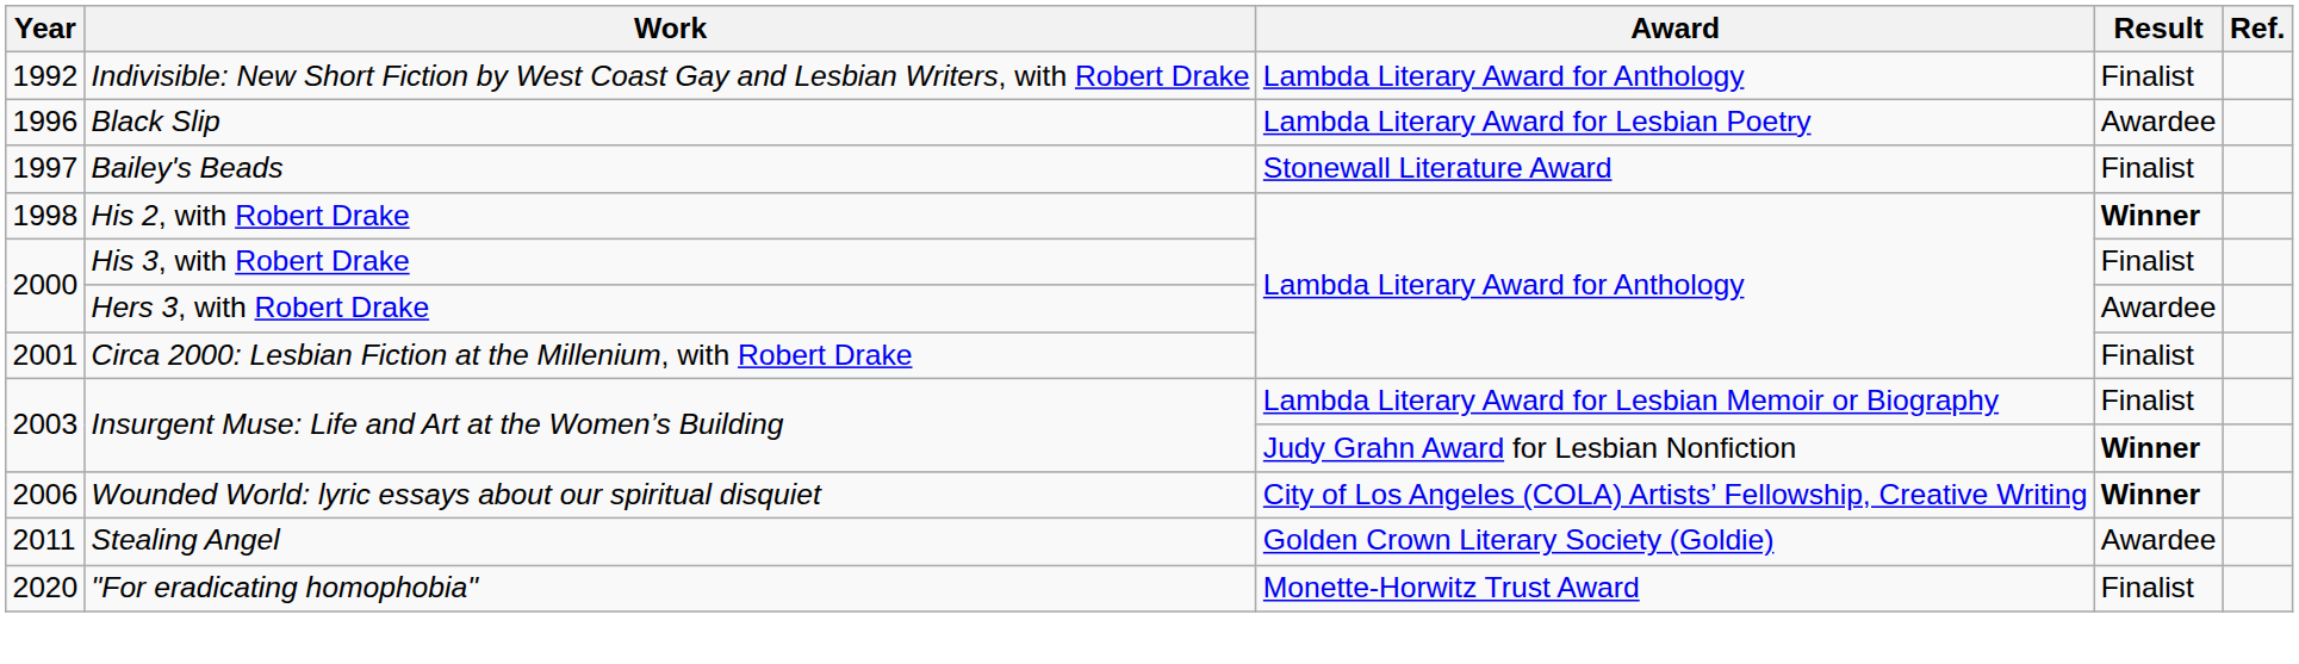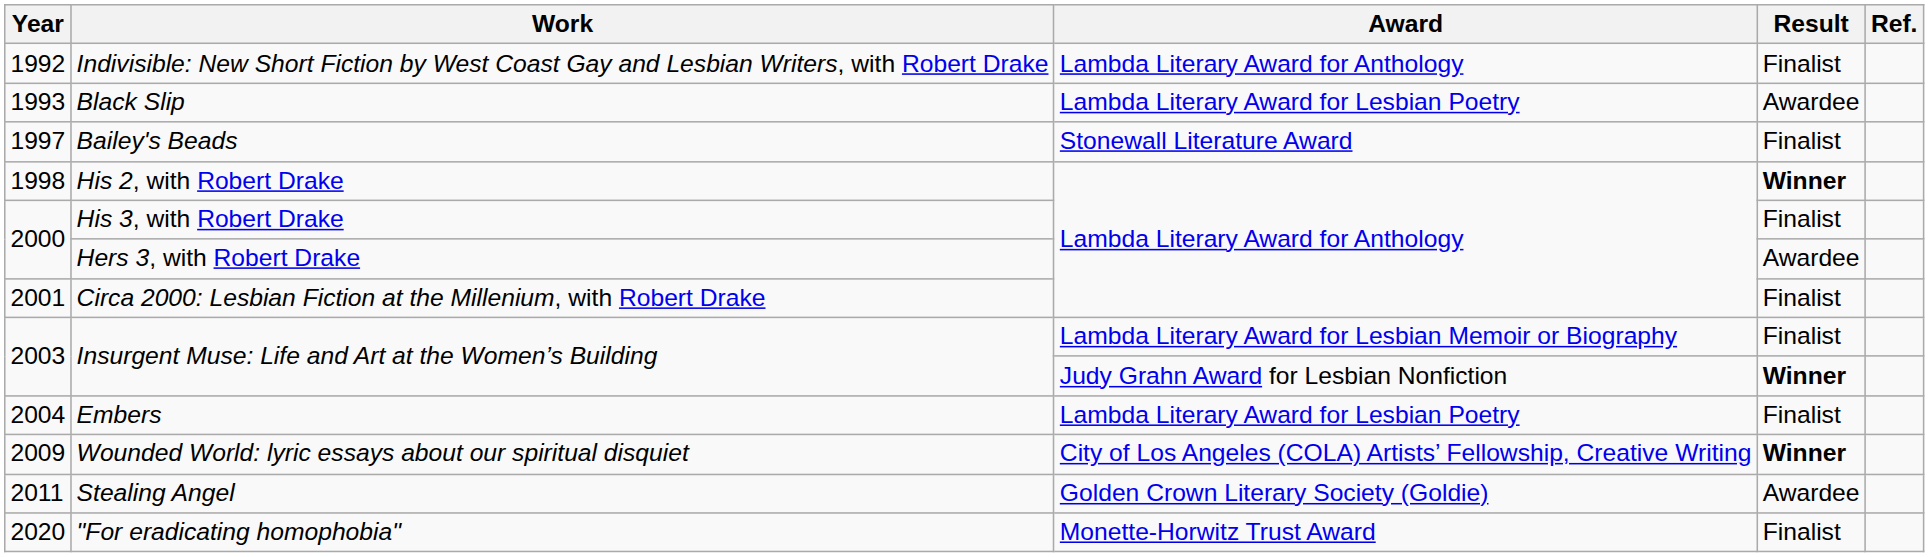Black Slip | Year: 1996 -> 1993
+ row: 2004 | Embers | Lambda Literary Award for Lesbian Poetry | Finalist
Wounded World: lyric essays about our spiritual disquiet | Year: 2006 -> 2009
